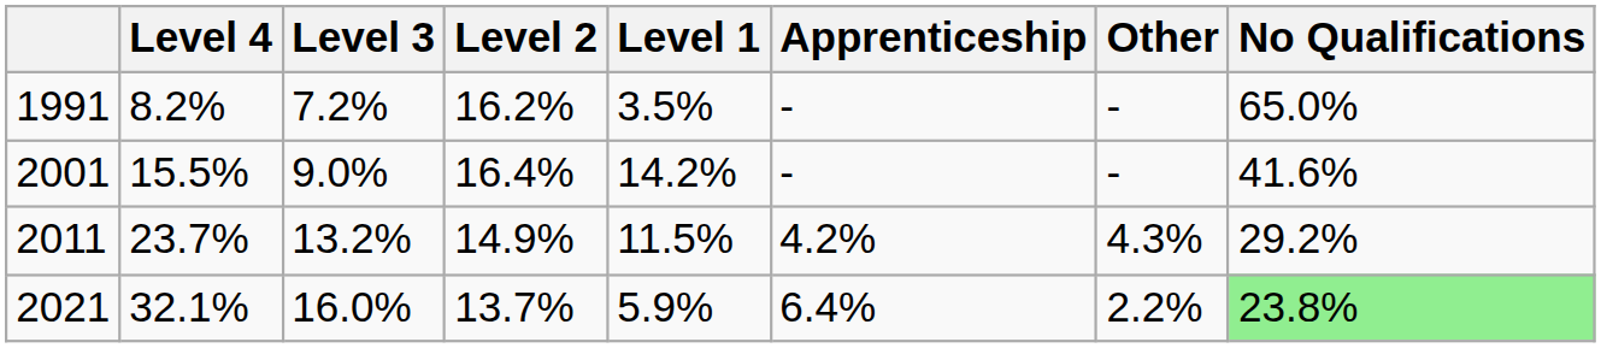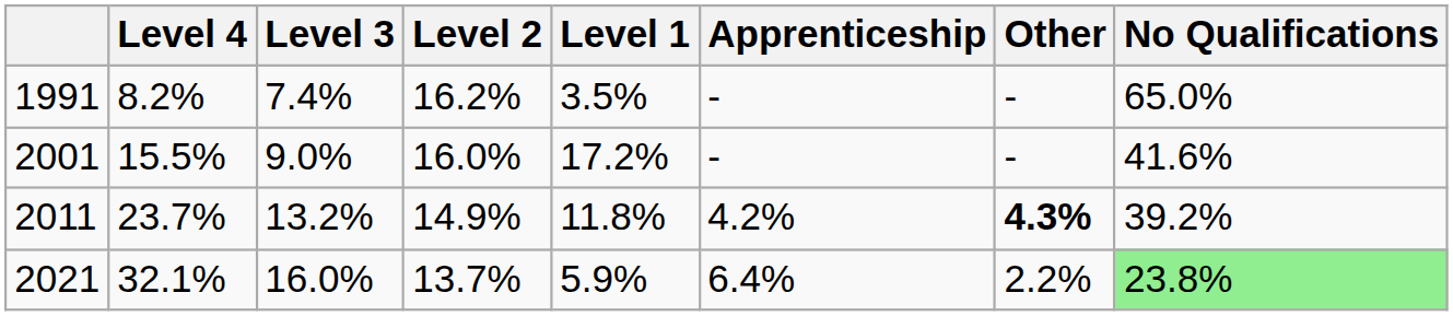1991 | Level 3: 7.2% -> 7.4%
2001 | Level 2: 16.4% -> 16.0%
2001 | Level 1: 14.2% -> 17.2%
2011 | Level 1: 11.5% -> 11.8%
2011 | Other: normal -> bold
2011 | No Qualifications: 29.2% -> 39.2%
